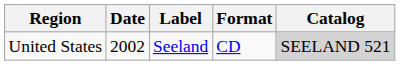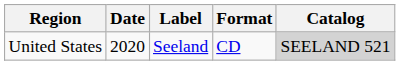United States | Date: 2002 -> 2020
